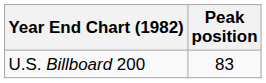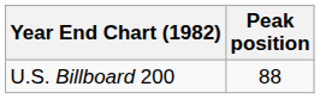U.S. Billboard 200 | Peak position: 83 -> 88
